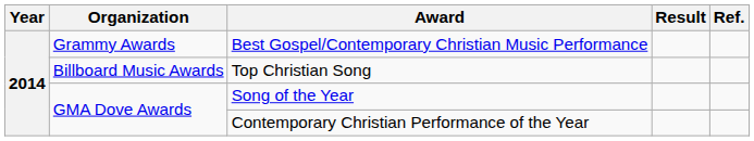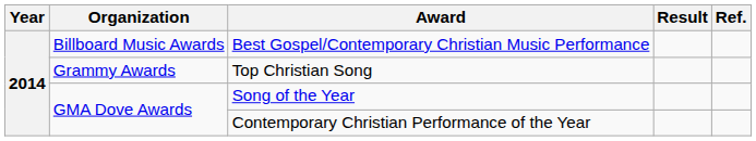Best Gospel/Contemporary Christian Music Performance | Organization: Grammy Awards -> Billboard Music Awards
Top Christian Song | Organization: Billboard Music Awards -> Grammy Awards
